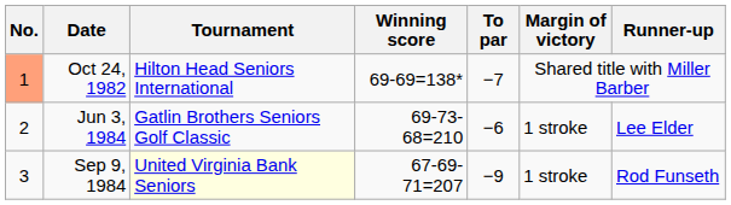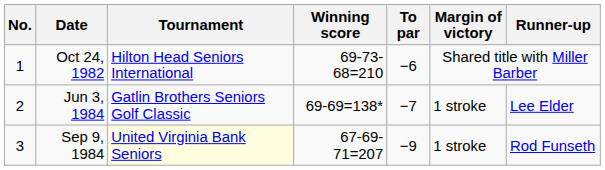Oct 24, 1982 | No.: lightsalmon background -> no background
Oct 24, 1982 | Winning score: 69-69=138* -> 69-73-68=210
Oct 24, 1982 | To par: −7 -> −6
Jun 3, 1984 | Winning score: 69-73-68=210 -> 69-69=138*
Jun 3, 1984 | To par: −6 -> −7
